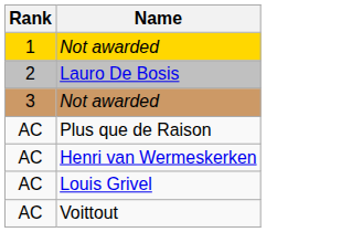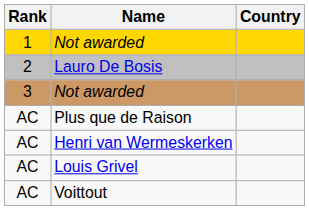+ column: Country
